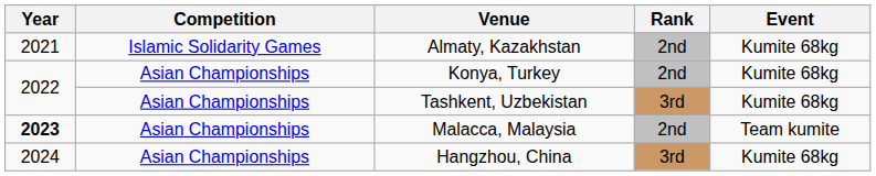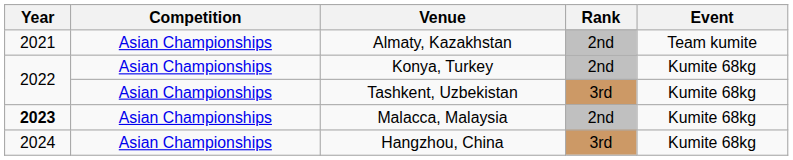Almaty, Kazakhstan | Competition: Islamic Solidarity Games -> Asian Championships
Almaty, Kazakhstan | Event: Kumite 68kg -> Team kumite
Malacca, Malaysia | Event: Team kumite -> Kumite 68kg
